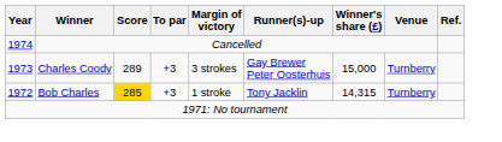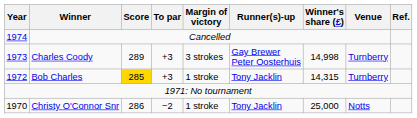Charles Coody | Winner's share (£): 15,000 -> 14,998
+ row: 1970 | Christy O'Connor Snr | 286 | −2 | 1 stroke | Tony Jacklin | 25,000 | Notts
